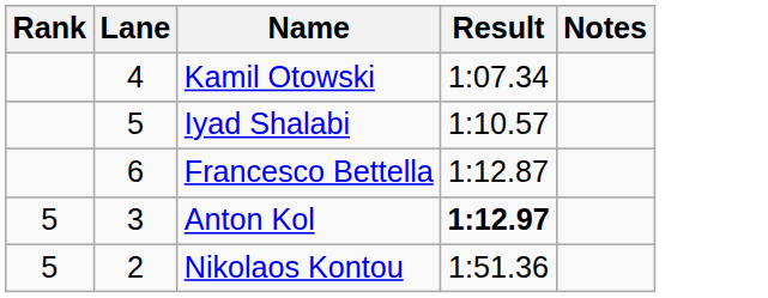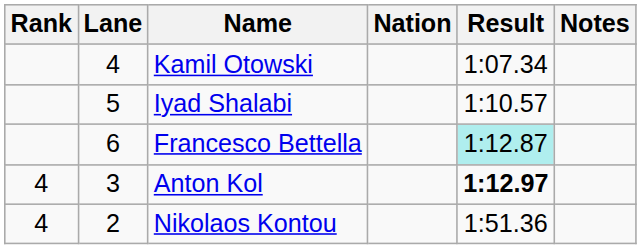+ column: Nation
Francesco Bettella | Result: no background -> paleturquoise background
Anton Kol | Rank: 5 -> 4
Nikolaos Kontou | Rank: 5 -> 4
